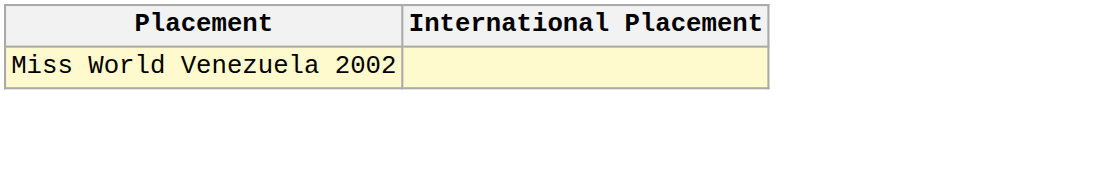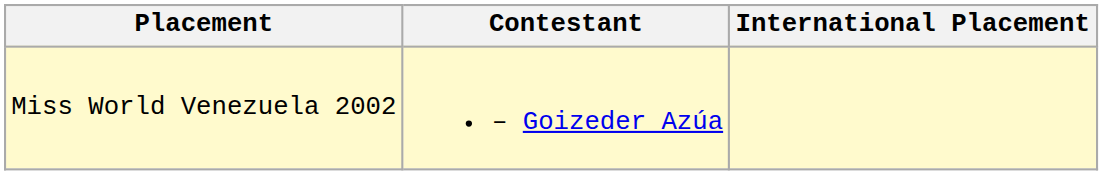+ column: Contestant | – Goizeder Azúa
